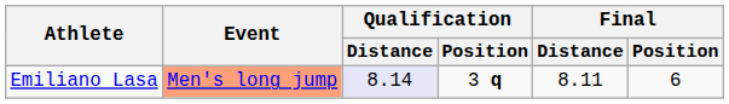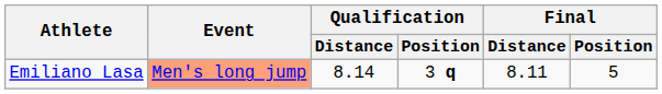Emiliano Lasa | Qualification / Distance: lavender background -> no background
Emiliano Lasa | Final / Position: 6 -> 5
